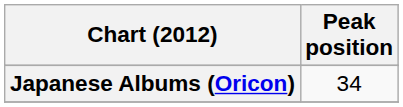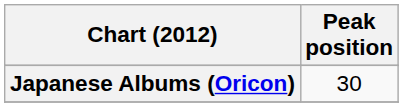Japanese Albums (Oricon) | Peak position: 34 -> 30
